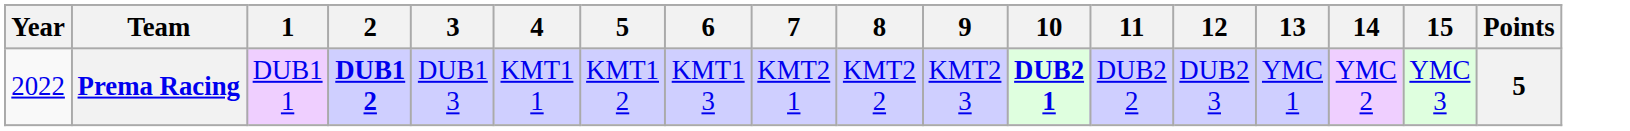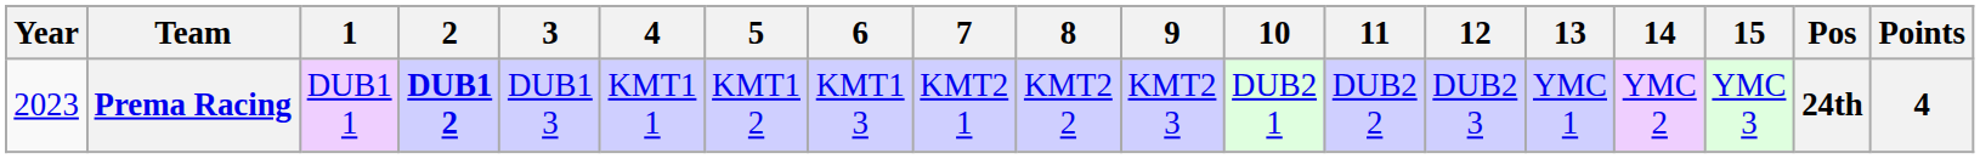+ column: Pos | 24th
Prema Racing | Year: 2022 -> 2023
Prema Racing | 10: bold -> normal
Prema Racing | Points: 5 -> 4
